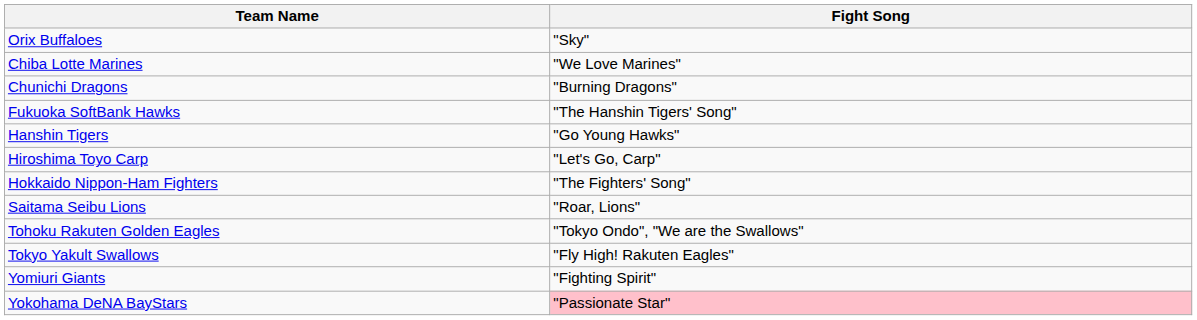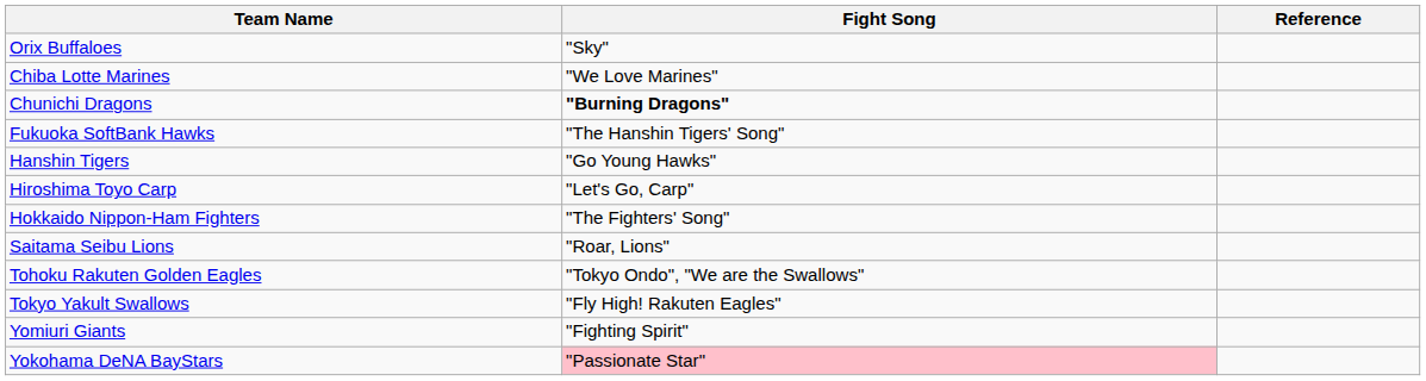+ column: Reference
Chunichi Dragons | Fight Song: normal -> bold
